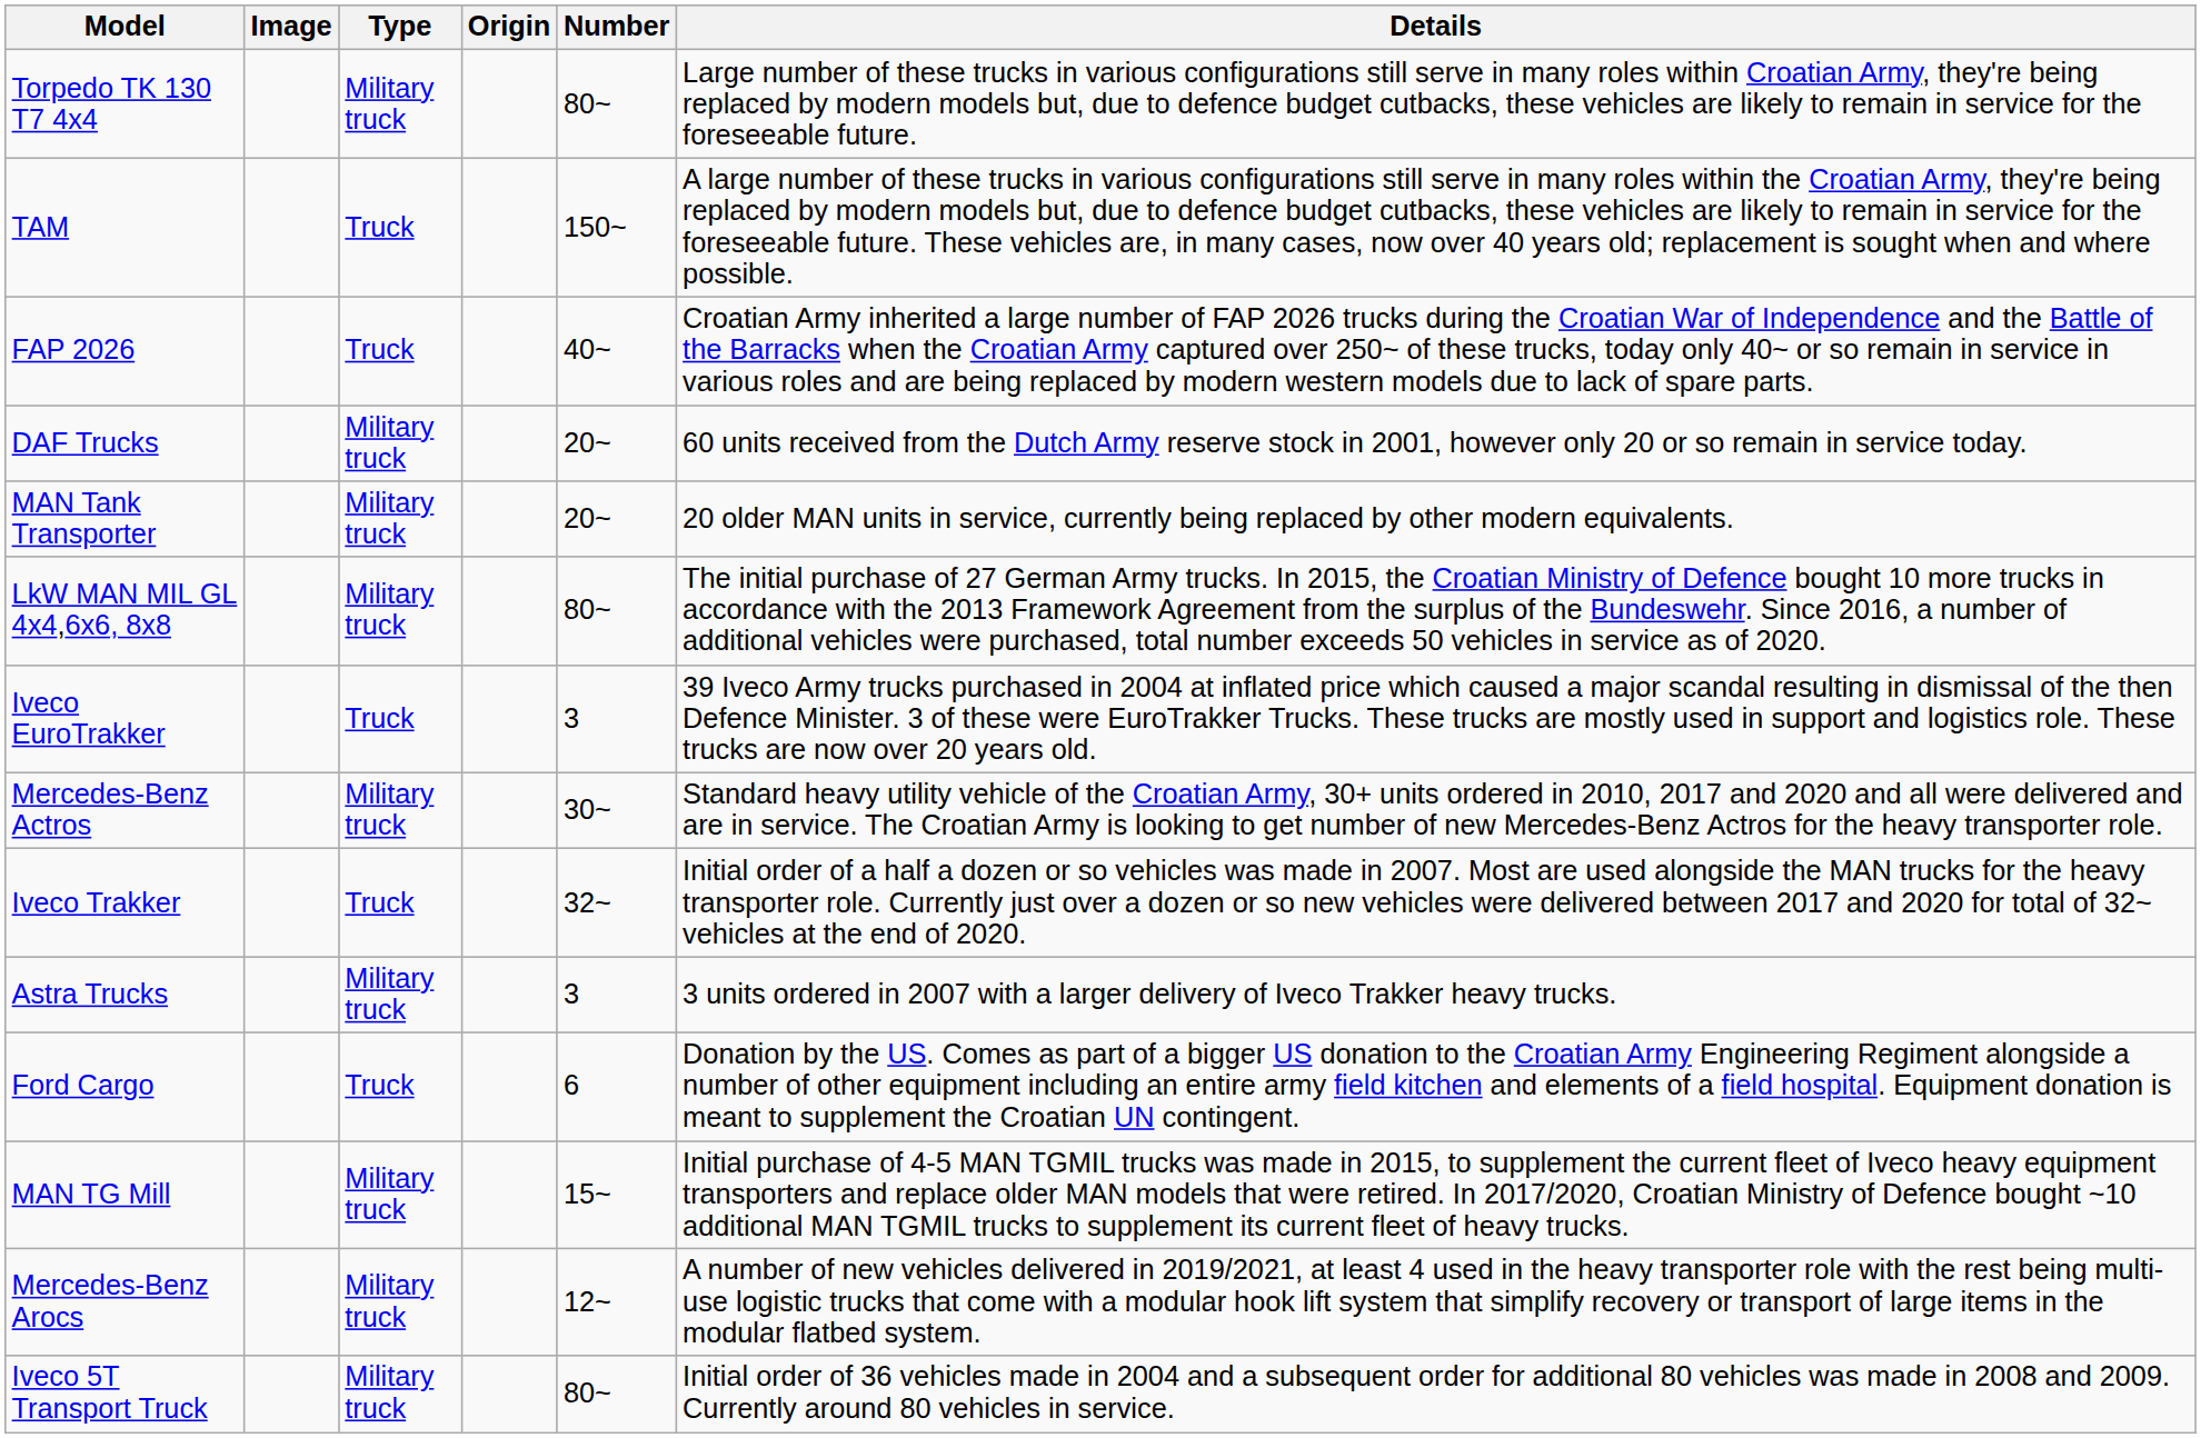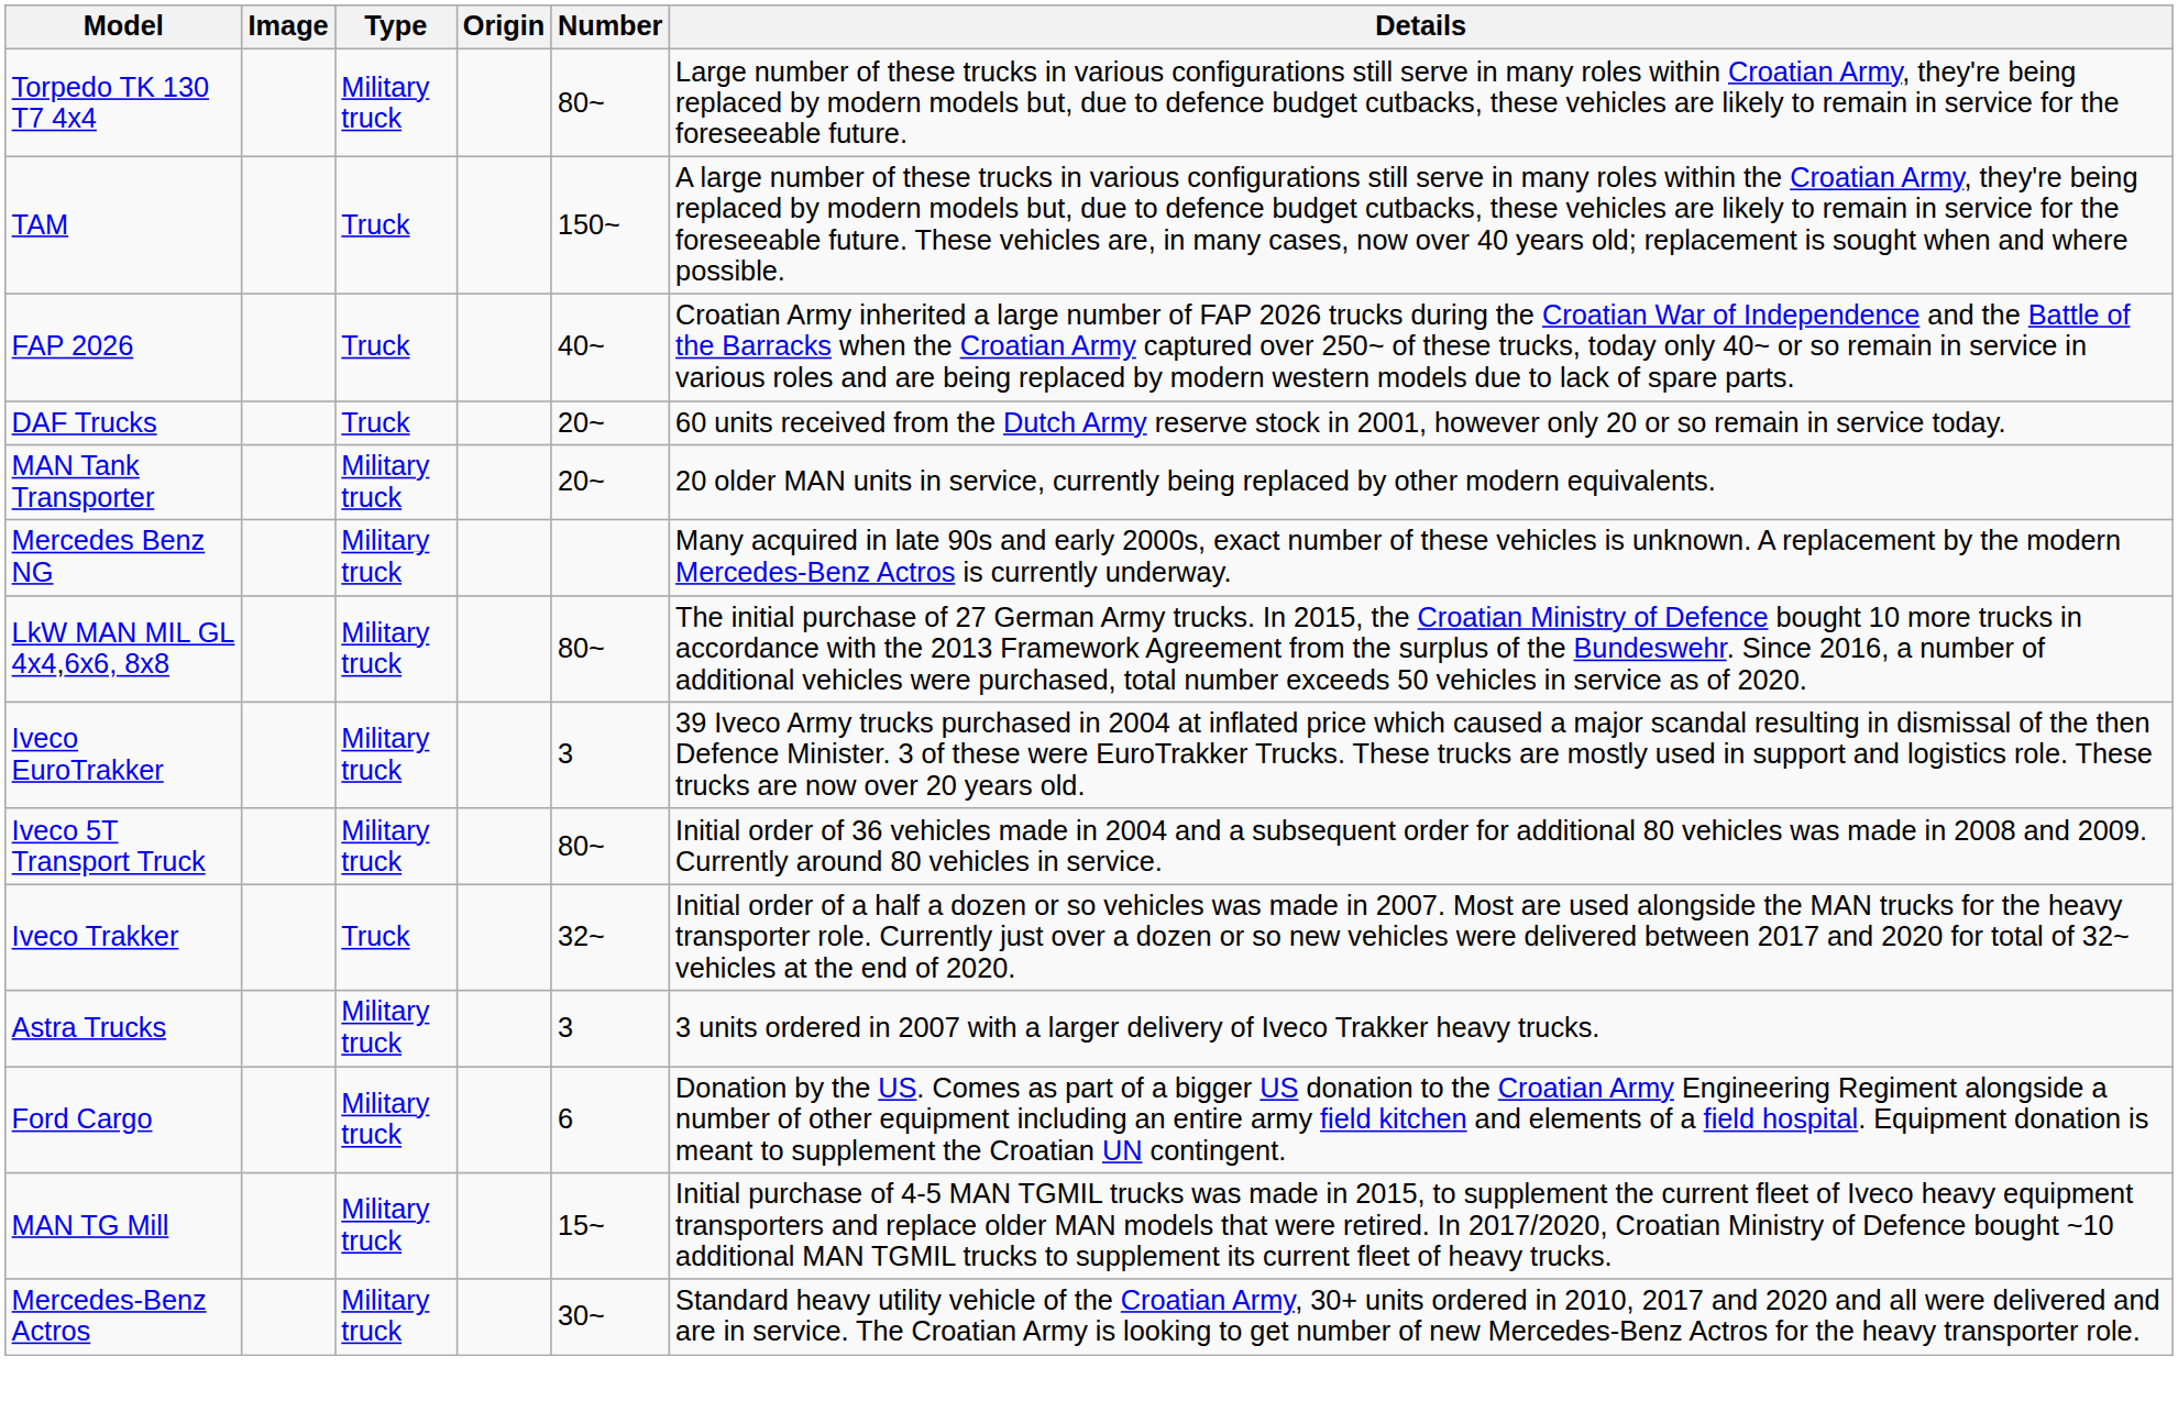DAF Trucks | Type: Military truck -> Truck
+ row: Mercedes Benz NG | Military truck | Many acquired in late 90s and early 2000s, exact number of these vehicles is unknown. A replacement by the modern Mercedes-Benz Actros is currently underway.
Iveco EuroTrakker | Type: Truck -> Military truck
rows swapped: Iveco 5T Transport Truck <-> Mercedes-Benz Actros
Ford Cargo | Type: Truck -> Military truck
- row: Mercedes-Benz Arocs | Military truck | 12~ | A number of new vehicles delivered in 2019/2021, at least 4 used in the heavy transporter role with the rest being multi-use logistic trucks that come with a modular hook lift system that simplify recovery or transport of large items in the modular flatbed system.
